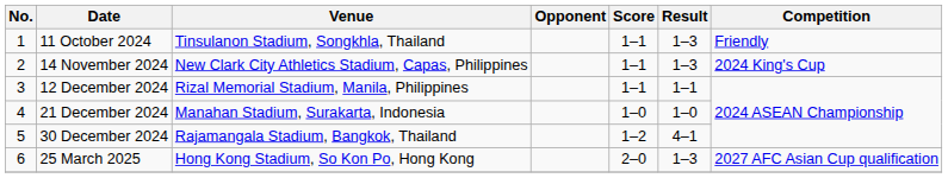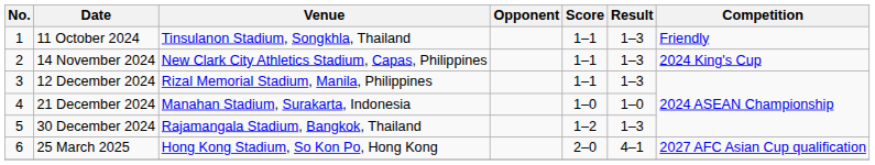12 December 2024 | Result: 1–1 -> 1–3
30 December 2024 | Result: 4–1 -> 1–3
25 March 2025 | Result: 1–3 -> 4–1
